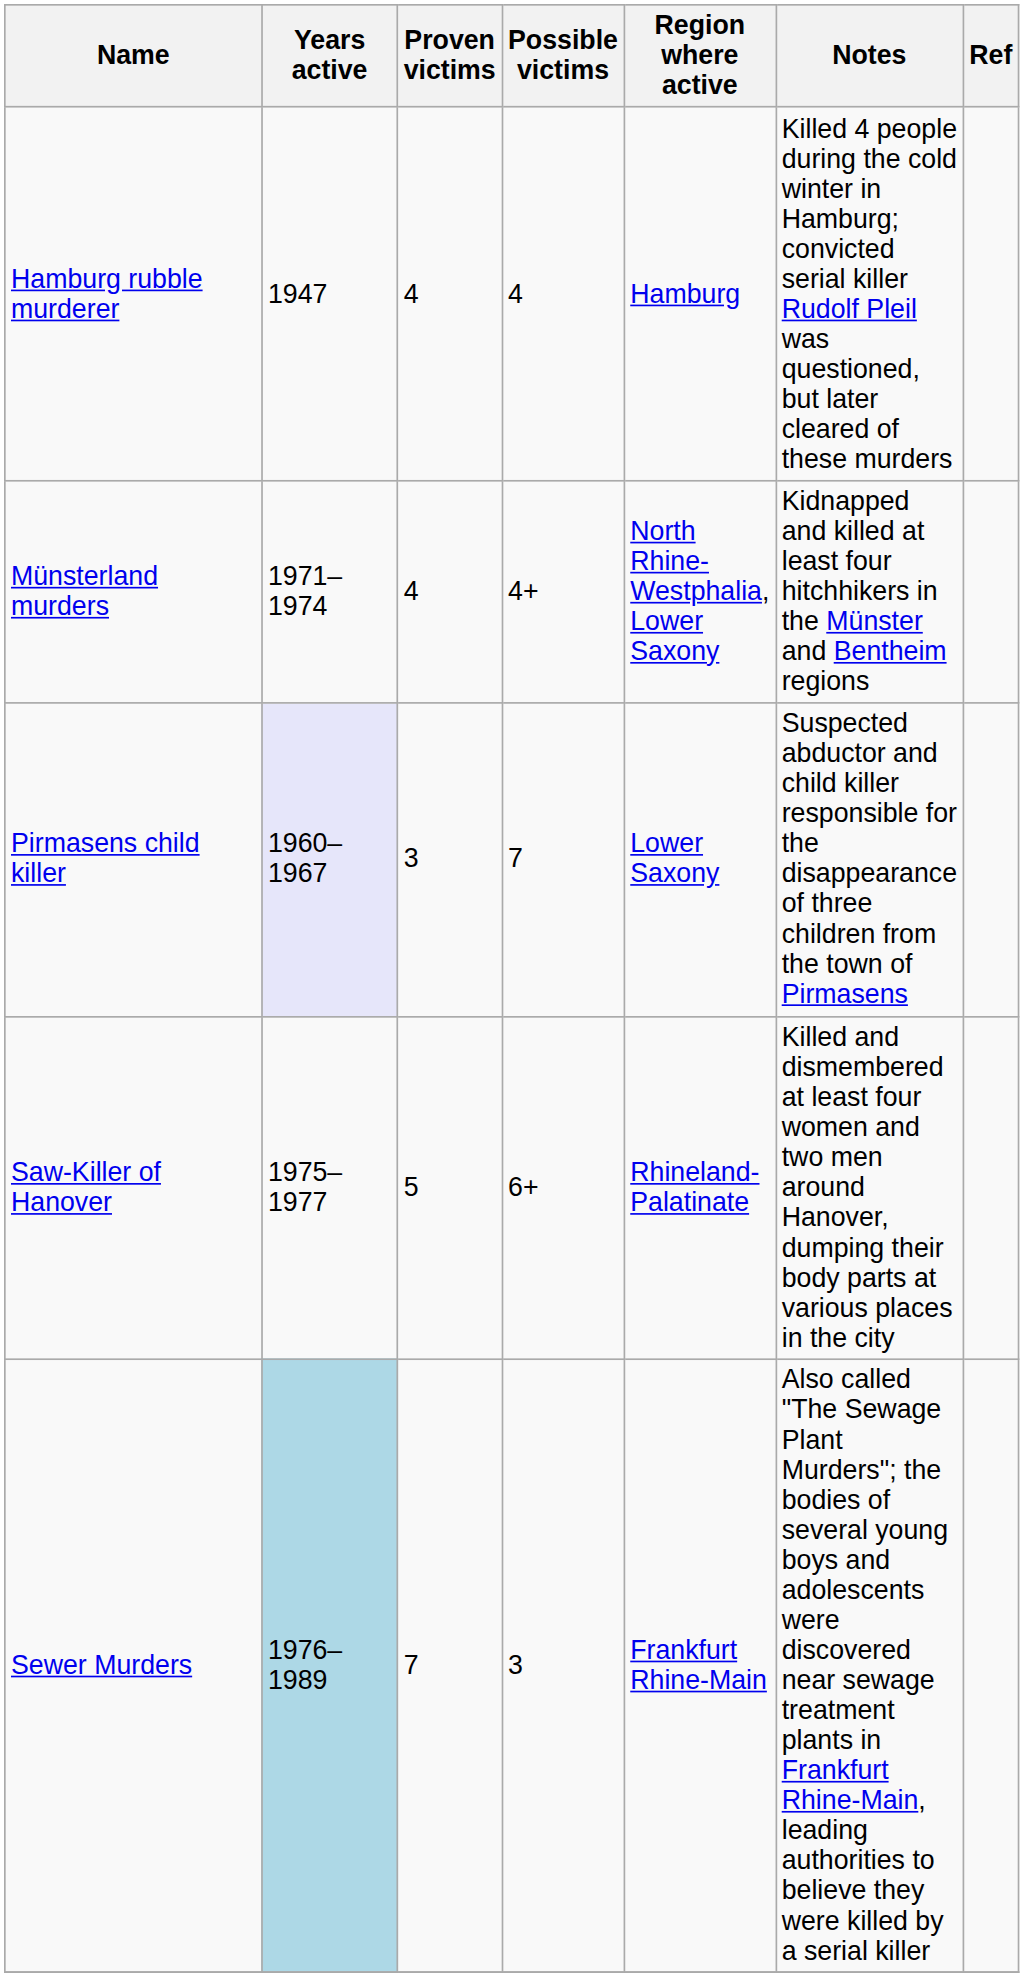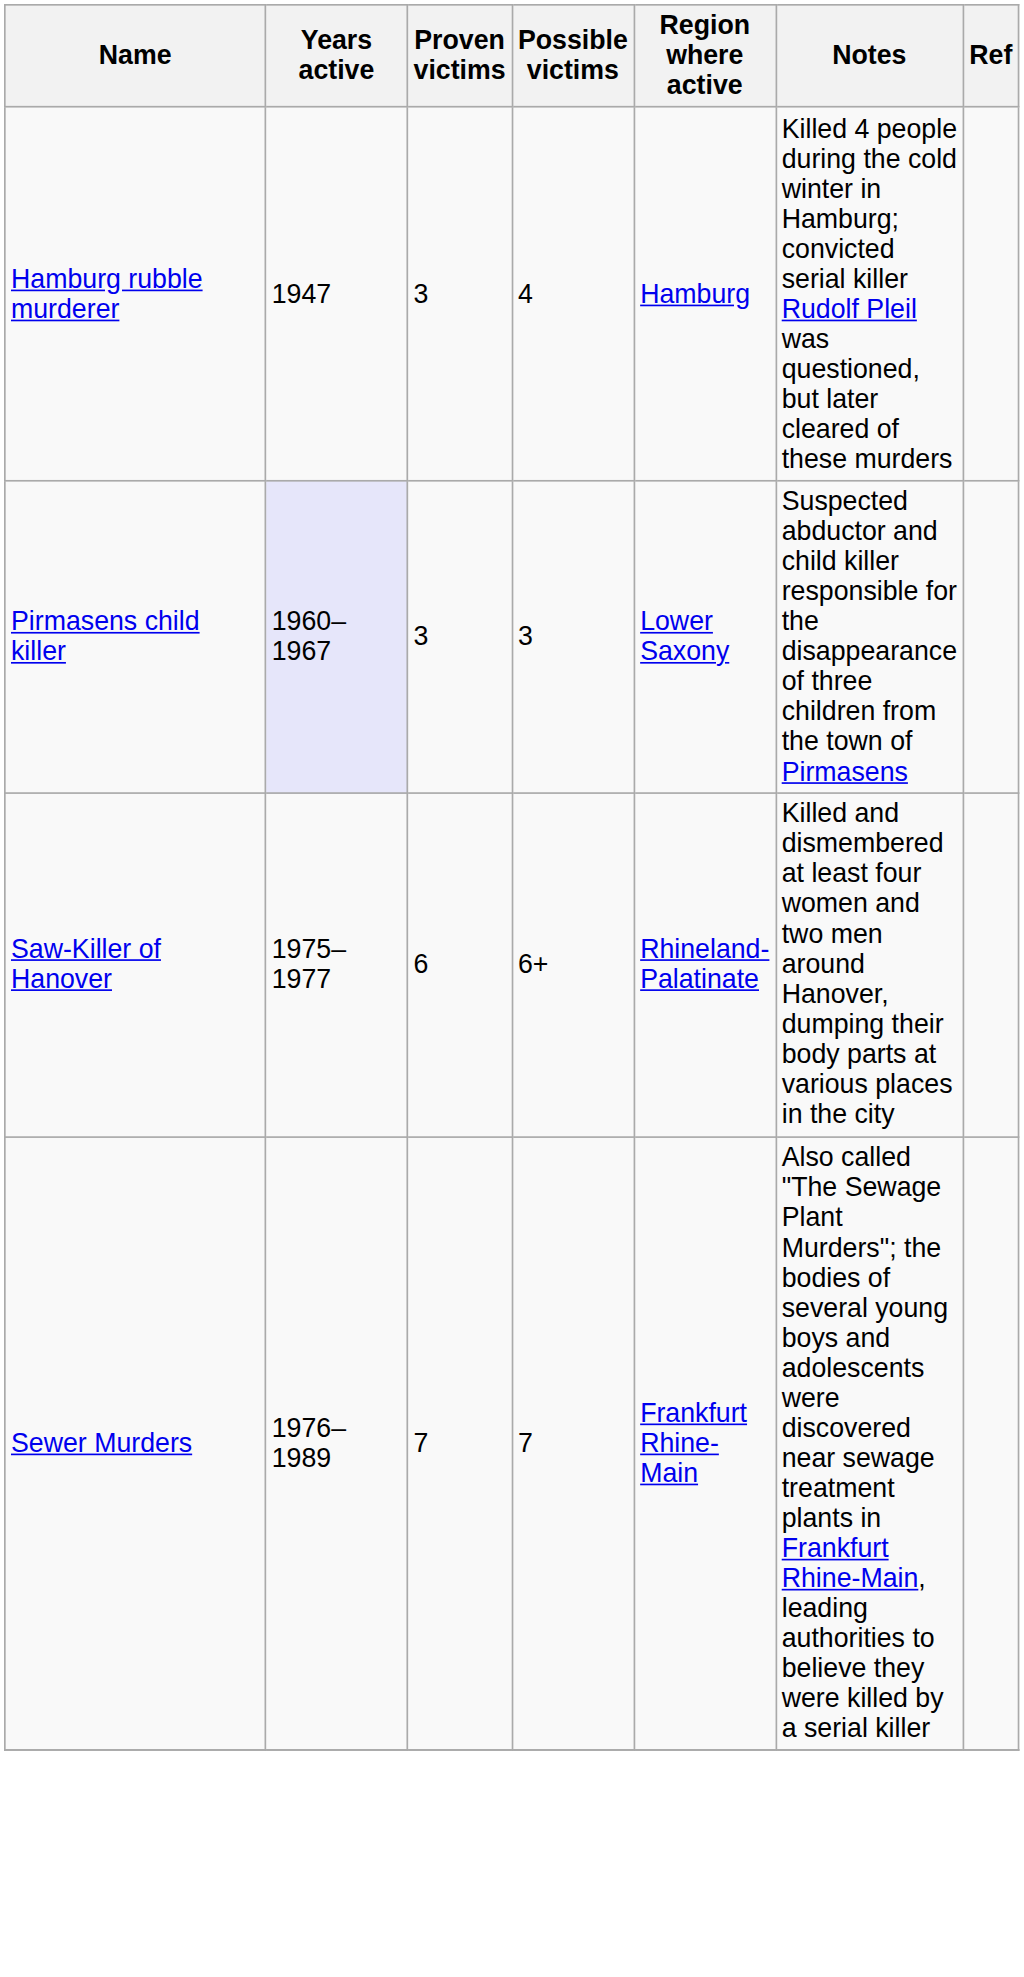Hamburg rubble murderer | Proven victims: 4 -> 3
- row: Münsterland murders | 1971–1974 | 4 | 4+ | North Rhine-Westphalia, Lower Saxony | Kidnapped and killed at least four hitchhikers in the Münster and Bentheim regions
Pirmasens child killer | Possible victims: 7 -> 3
Saw-Killer of Hanover | Proven victims: 5 -> 6
Sewer Murders | Years active: lightblue background -> no background
Sewer Murders | Possible victims: 3 -> 7
